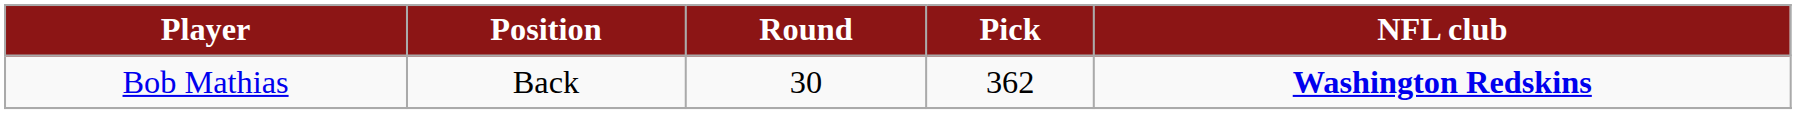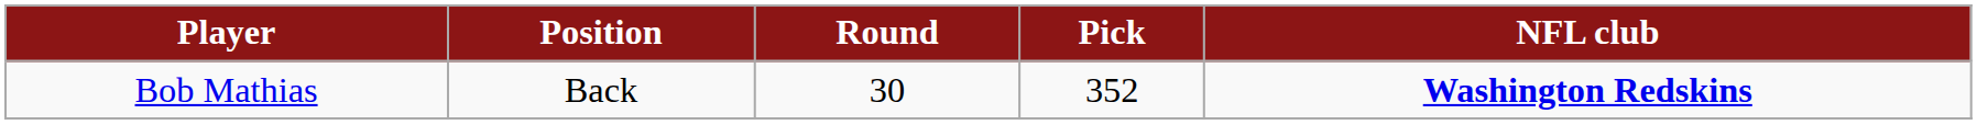Bob Mathias | Pick: 362 -> 352
